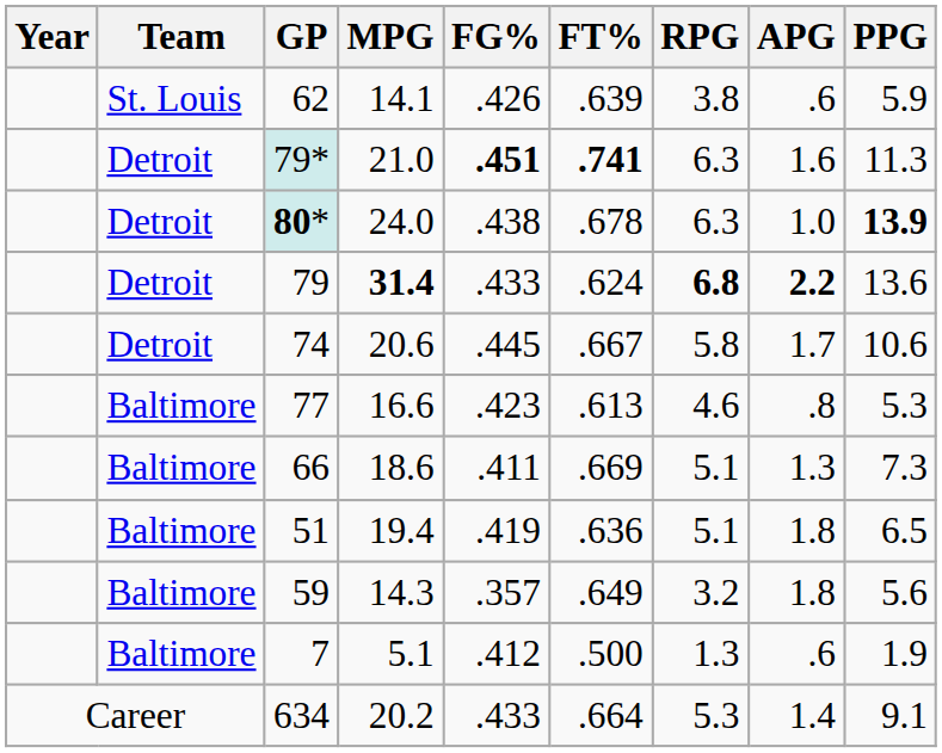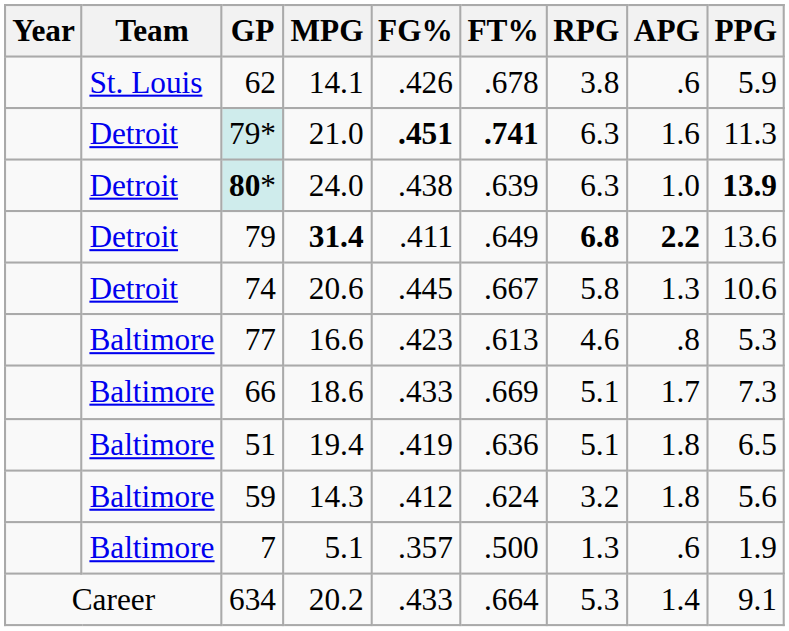62 | FT%: .639 -> .678
80* | FT%: .678 -> .639
79 | FG%: .433 -> .411
79 | FT%: .624 -> .649
74 | APG: 1.7 -> 1.3
66 | FG%: .411 -> .433
66 | APG: 1.3 -> 1.7
59 | FG%: .357 -> .412
59 | FT%: .649 -> .624
7 | FG%: .412 -> .357
